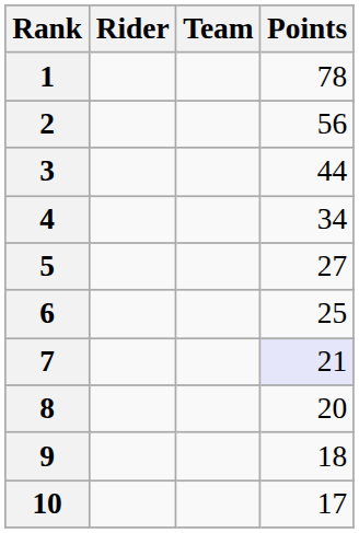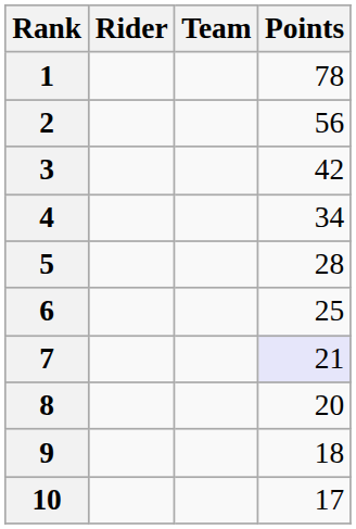3 | Points: 44 -> 42
5 | Points: 27 -> 28
